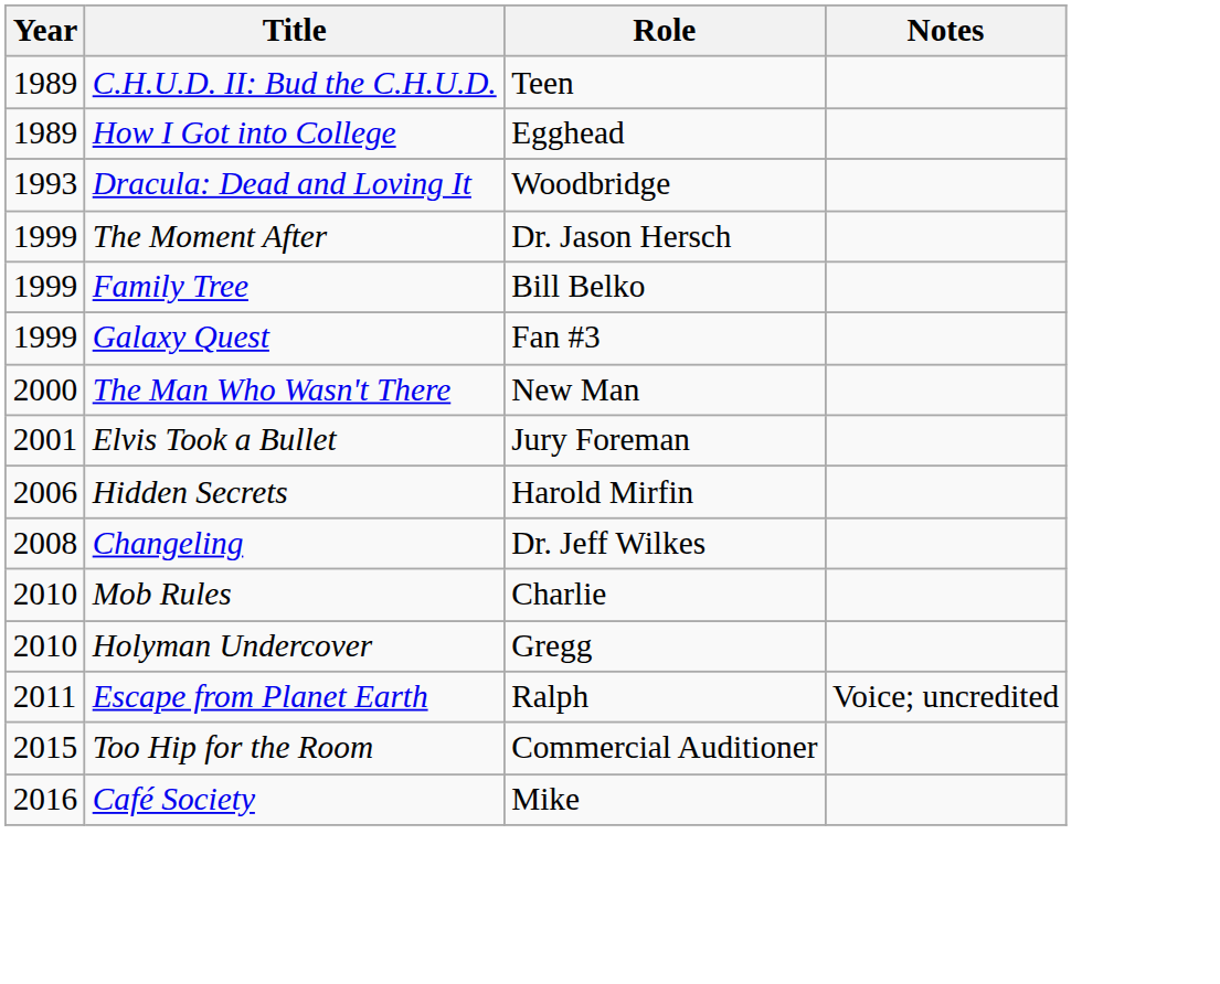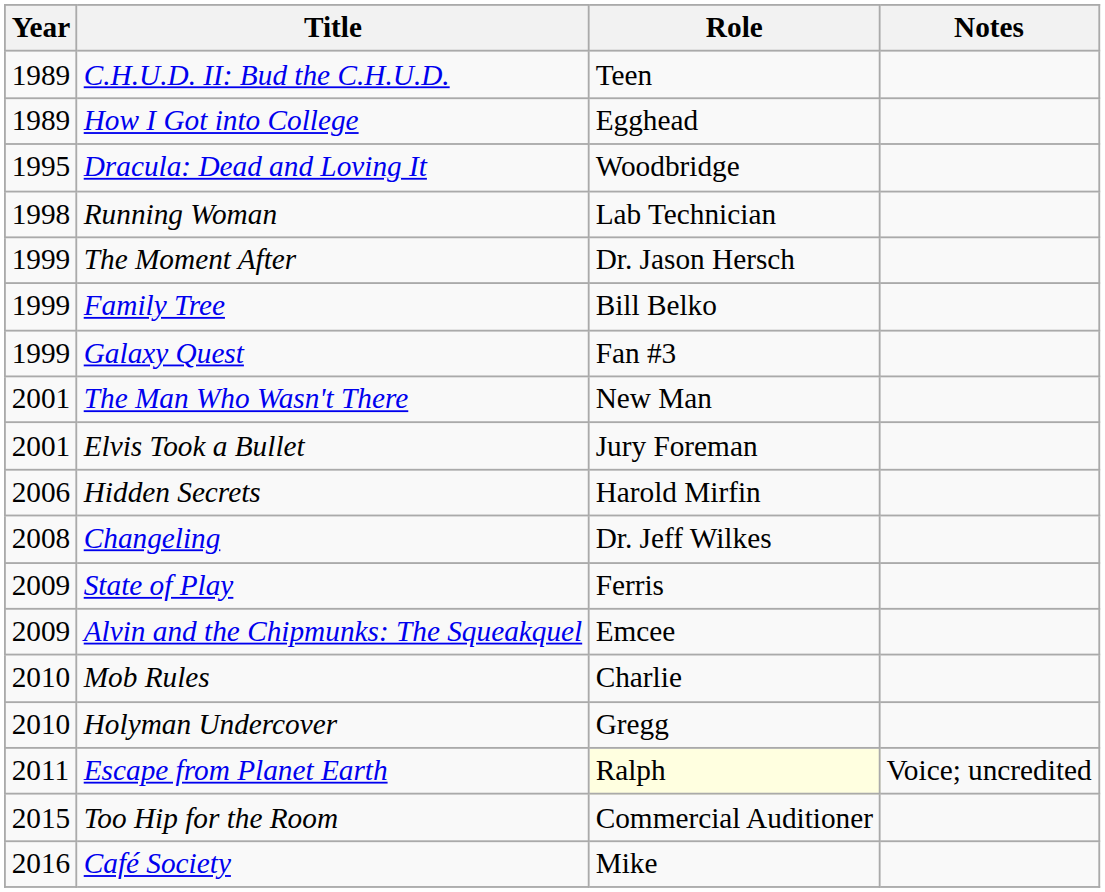Dracula: Dead and Loving It | Year: 1993 -> 1995
+ row: 1998 | Running Woman | Lab Technician
The Man Who Wasn't There | Year: 2000 -> 2001
+ row: 2009 | State of Play | Ferris
+ row: 2009 | Alvin and the Chipmunks: The Squeakquel | Emcee
Escape from Planet Earth | Role: no background -> lightyellow background
